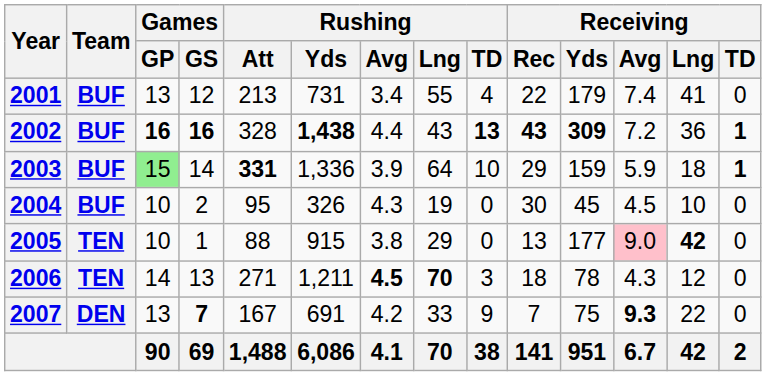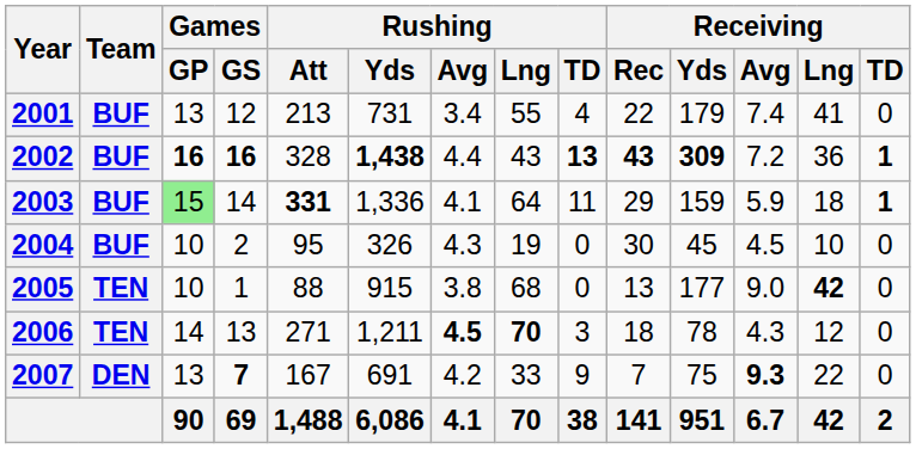2003 | Rushing / Avg: 3.9 -> 4.1
2003 | Rushing / TD: 10 -> 11
2005 | Rushing / Lng: 29 -> 68
2005 | Receiving / Avg: pink background -> no background
